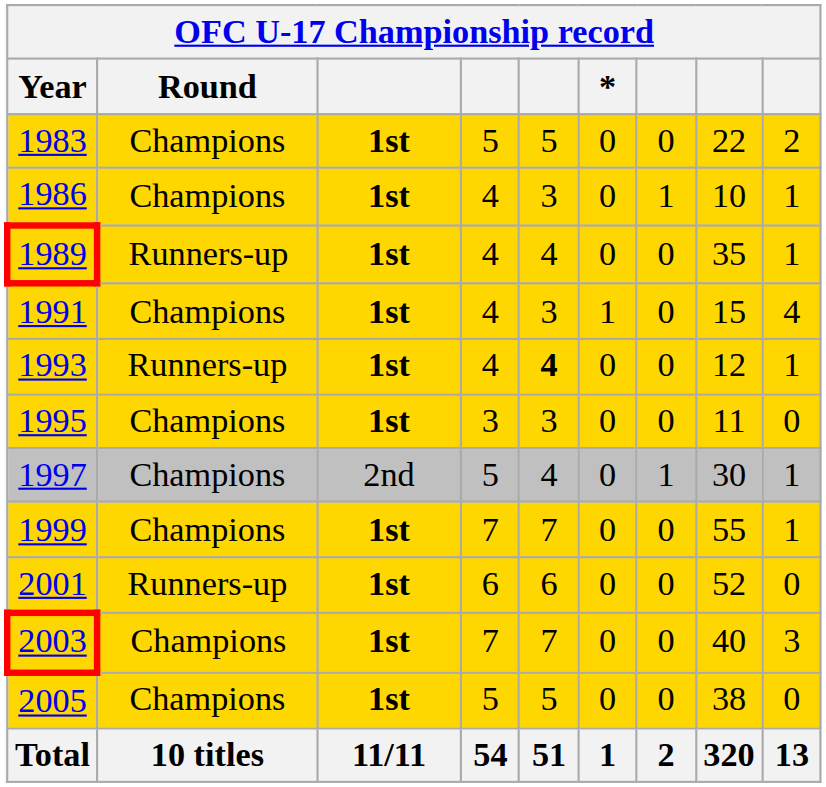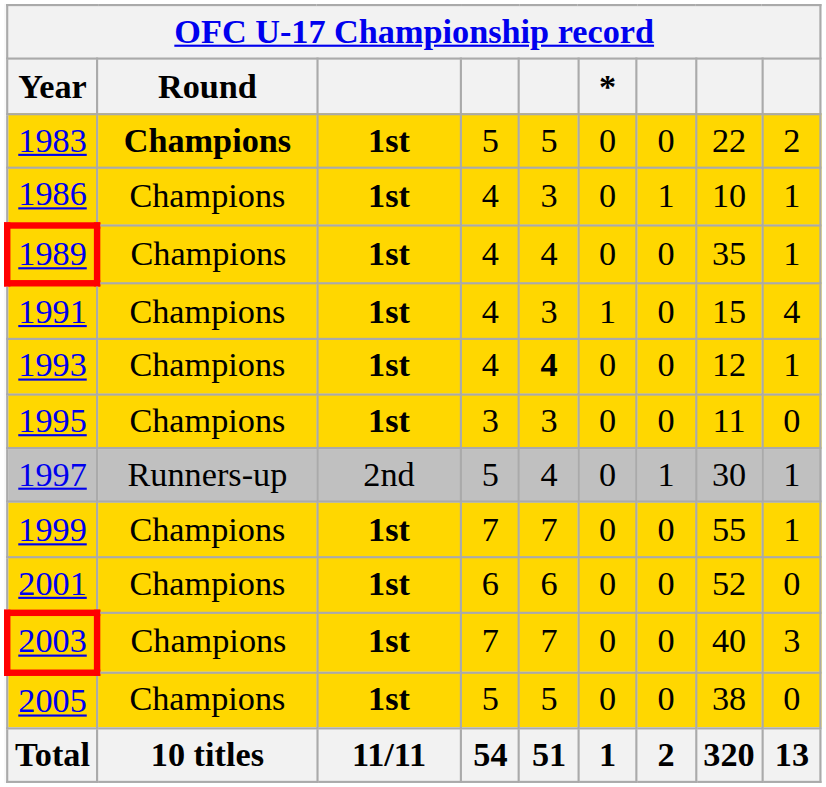1983 | Round: normal -> bold
1989 | Round: Runners-up -> Champions
1993 | Round: Runners-up -> Champions
1997 | Round: Champions -> Runners-up
2001 | Round: Runners-up -> Champions
